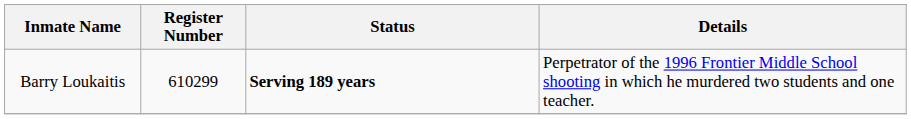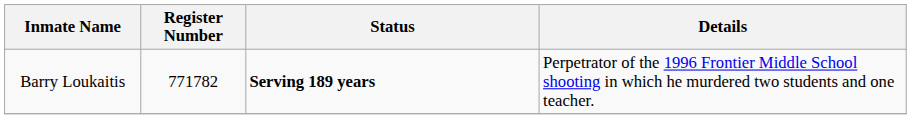Barry Loukaitis | Register Number: 610299 -> 771782
